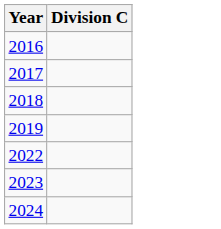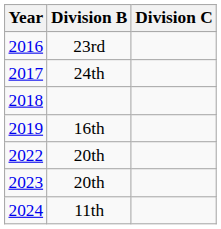+ column: Division B | 23rd | 24th | 16th | 20th | 20th | 11th
